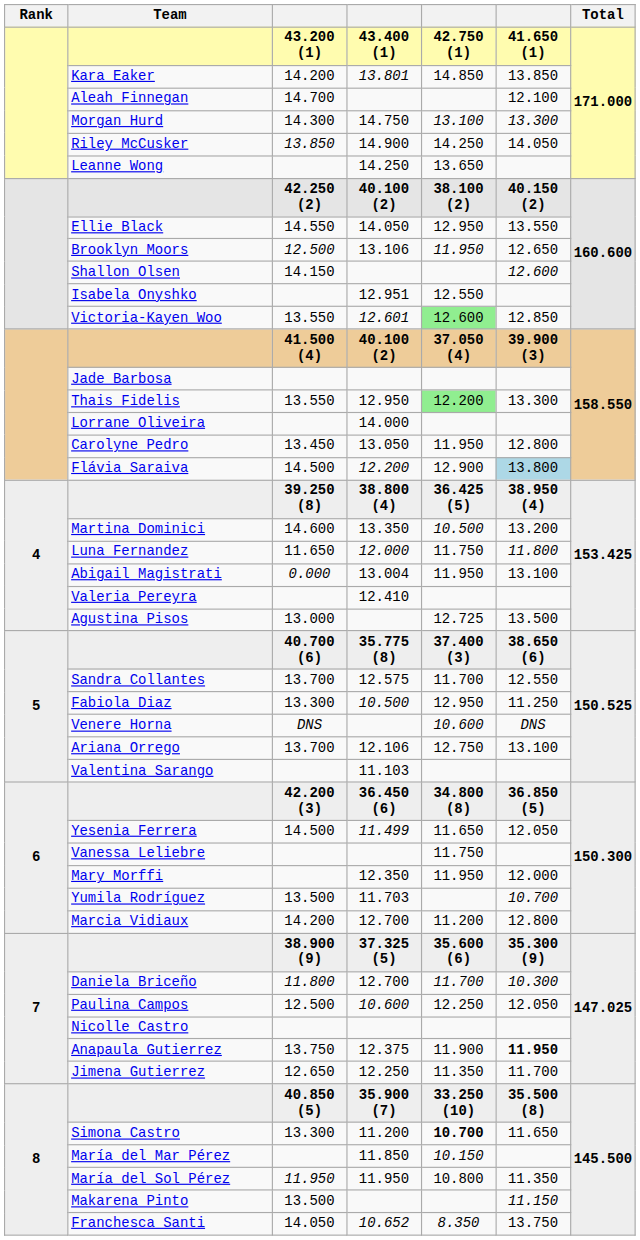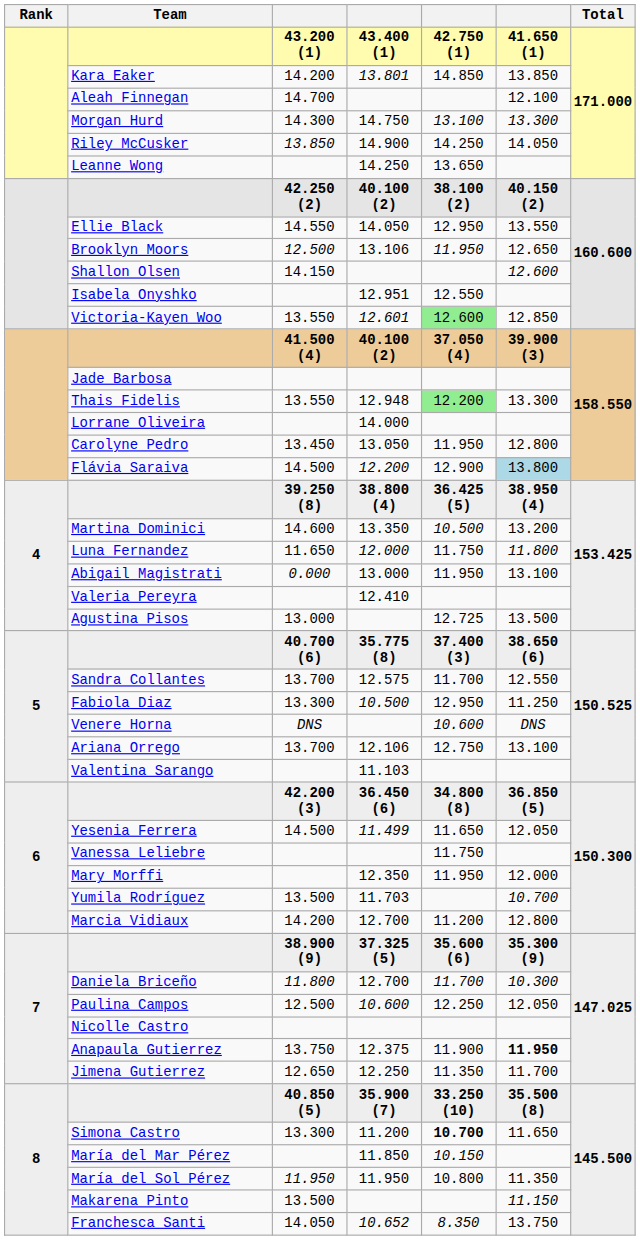Thais Fidelis | column 4: 12.950 -> 12.948
Abigail Magistrati | column 4: 13.004 -> 13.000
